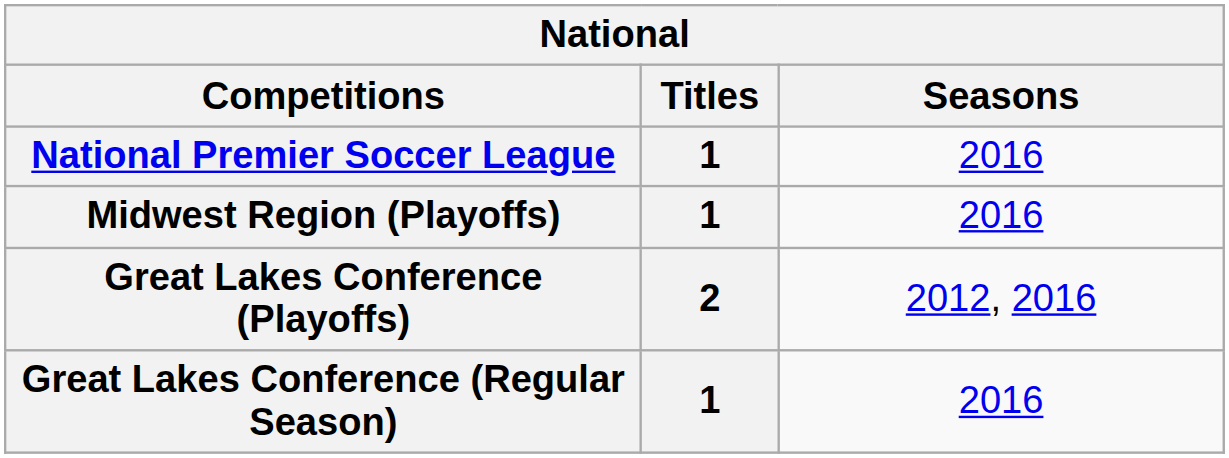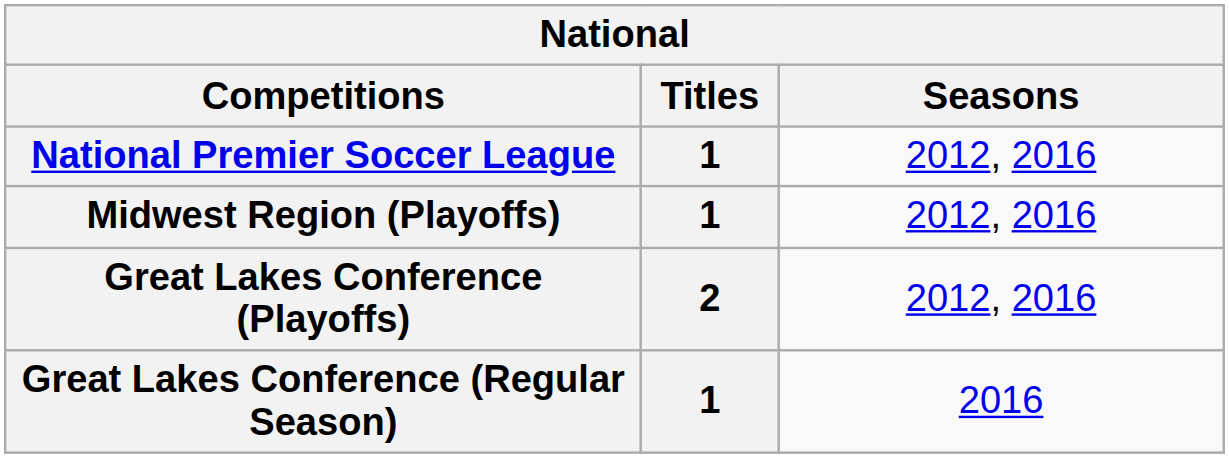National Premier Soccer League | Seasons: 2016 -> 2012, 2016
Midwest Region (Playoffs) | Seasons: 2016 -> 2012, 2016
